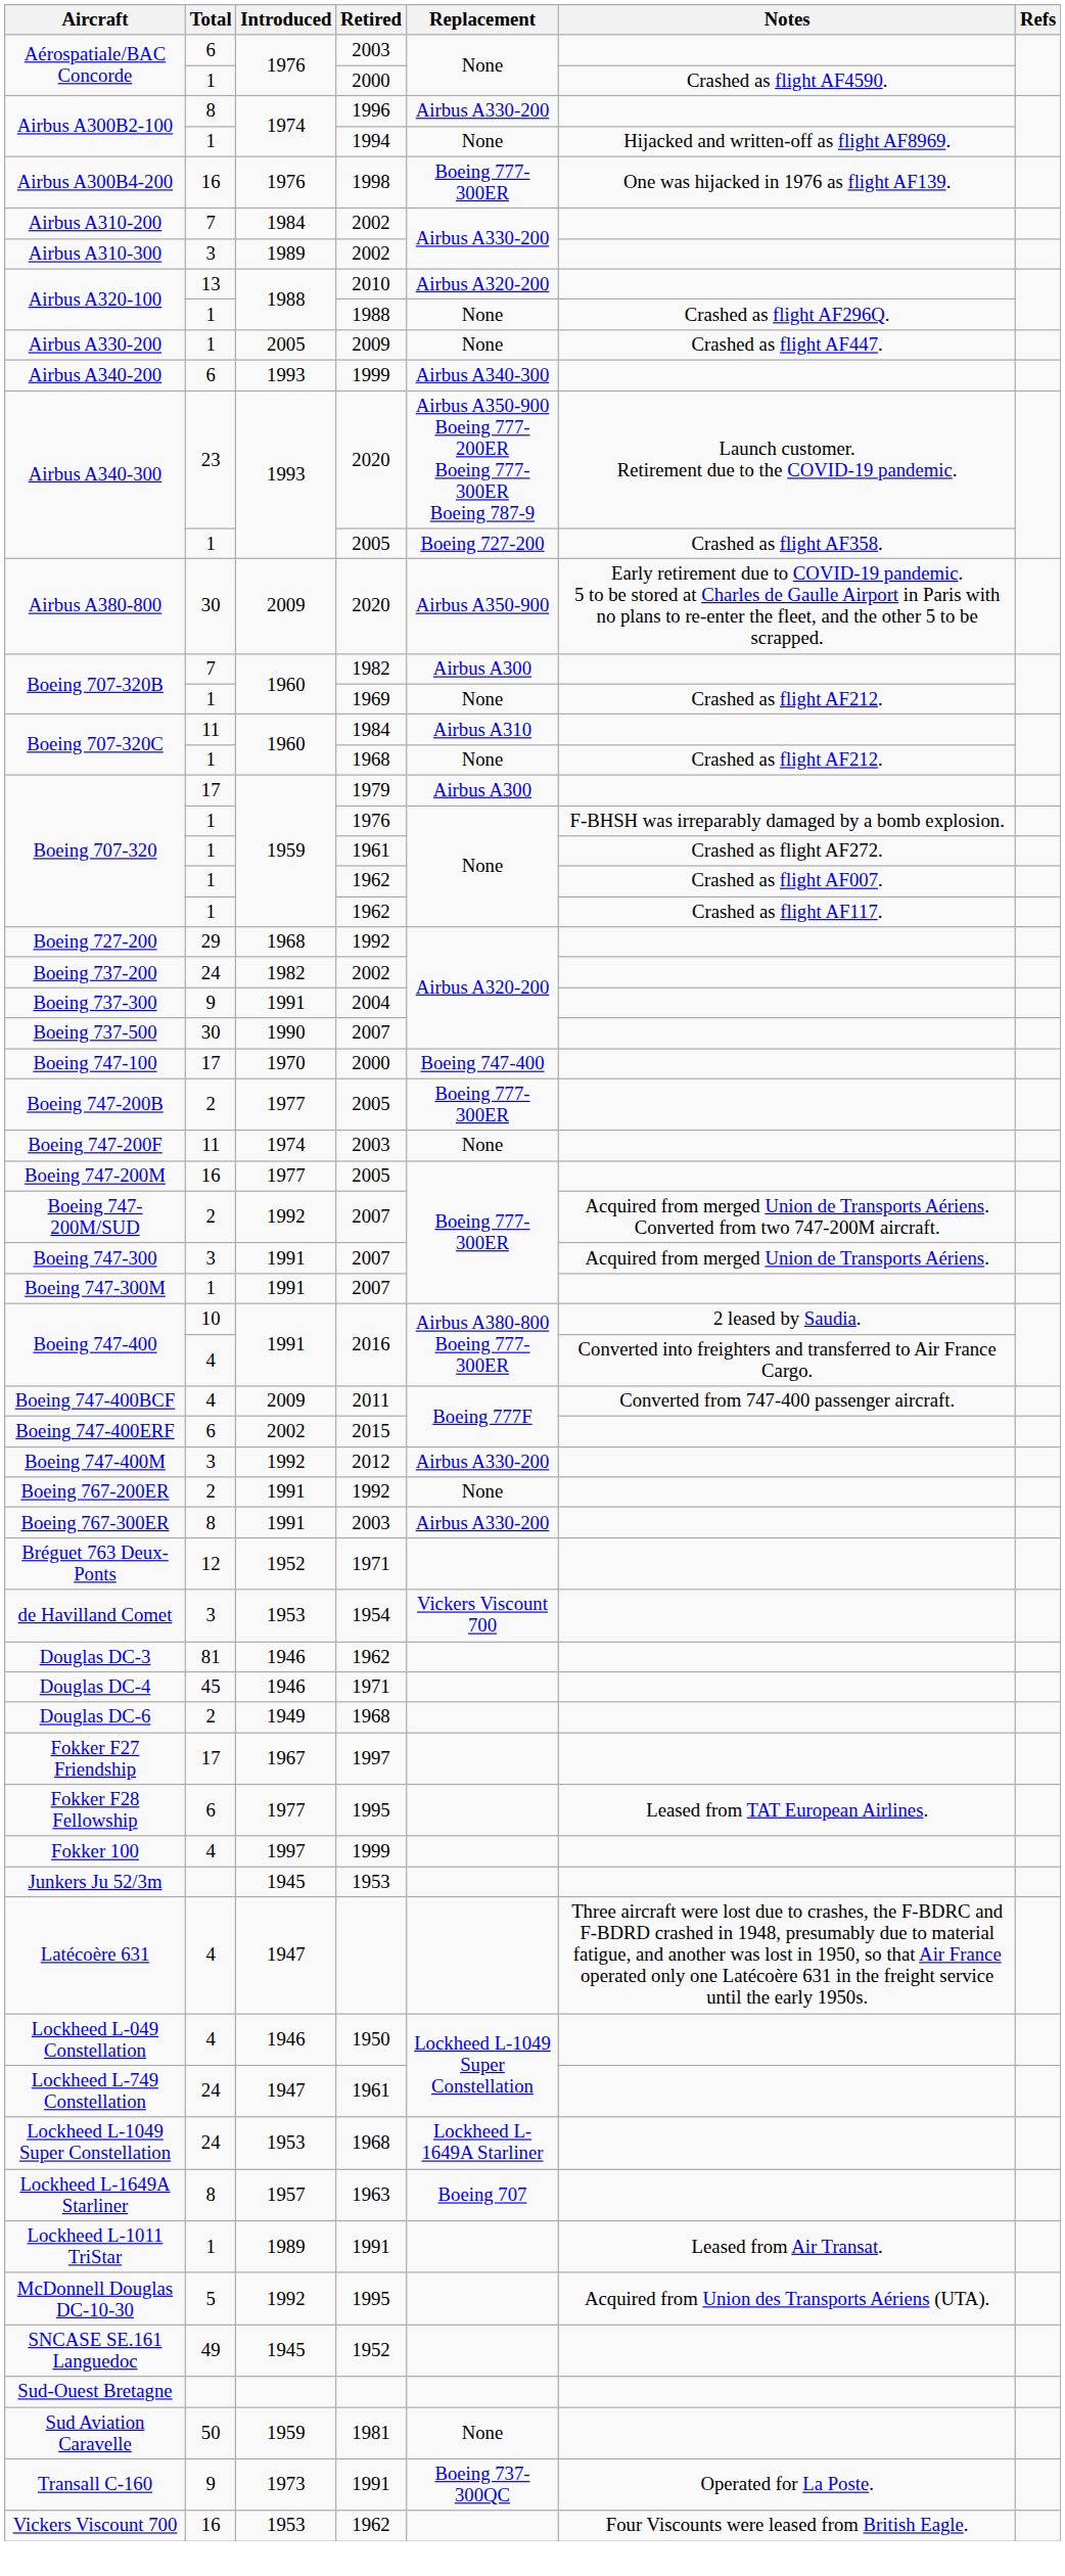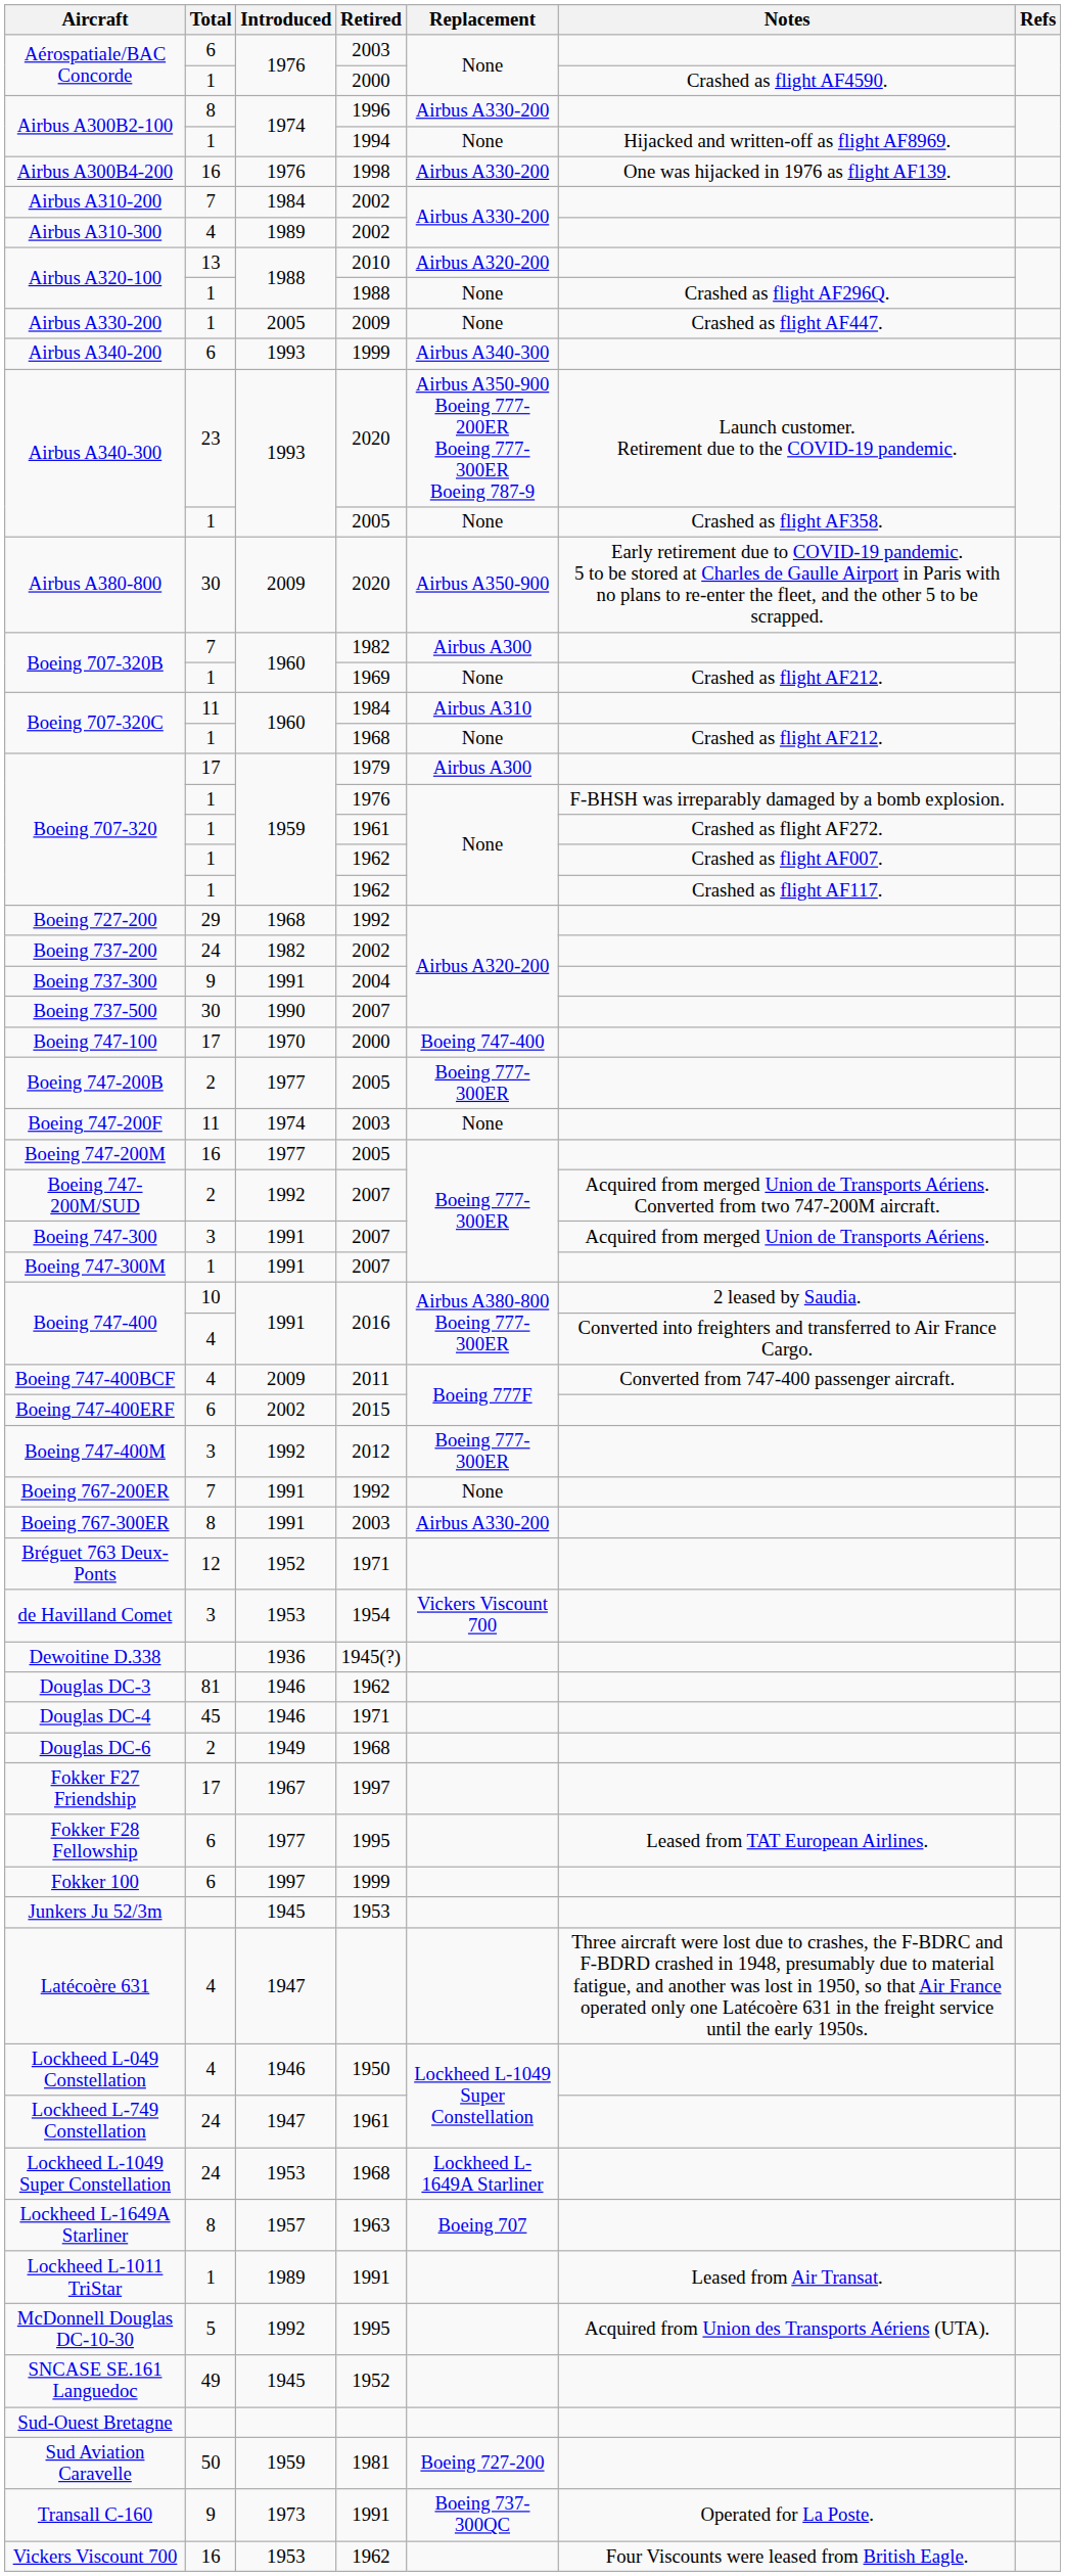Airbus A300B4-200 | Replacement: Boeing 777-300ER -> Airbus A330-200
Airbus A310-300 | Total: 3 -> 4
Airbus A340-300 / 2005 | Replacement: Boeing 727-200 -> None
Boeing 747-400M | Replacement: Airbus A330-200 -> Boeing 777-300ER
Boeing 767-200ER | Total: 2 -> 7
+ row: Dewoitine D.338 | 1936 | 1945(?)
Fokker 100 | Total: 4 -> 6
Sud Aviation Caravelle | Replacement: None -> Boeing 727-200
